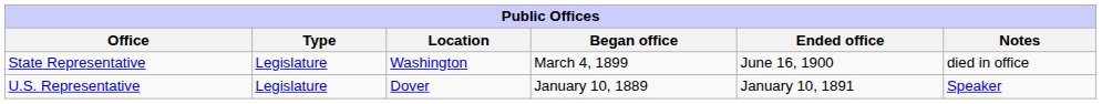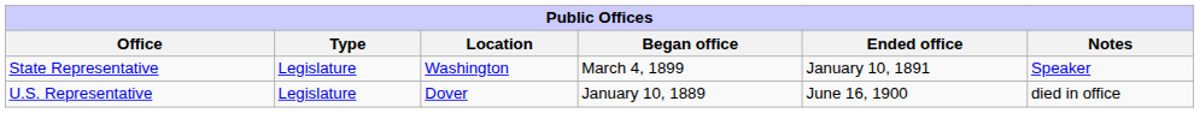State Representative | Ended office: June 16, 1900 -> January 10, 1891
State Representative | Notes: died in office -> Speaker
U.S. Representative | Ended office: January 10, 1891 -> June 16, 1900
U.S. Representative | Notes: Speaker -> died in office
